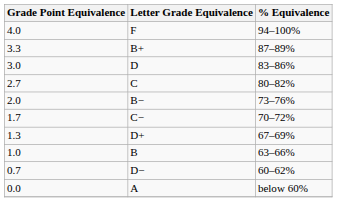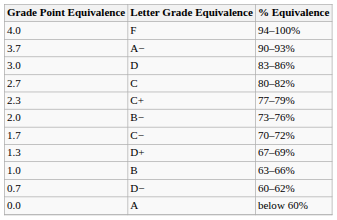+ row: 3.7 | A− | 90–93%
- row: 3.3 | B+ | 87–89%
+ row: 2.3 | C+ | 77–79%
